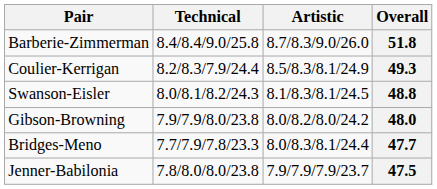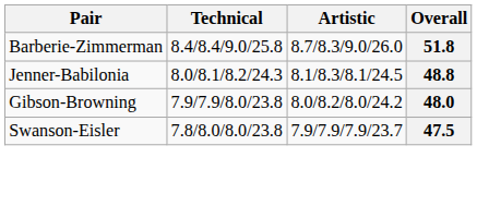- row: Coulier-Kerrigan | 8.2/8.3/7.9/24.4 | 8.5/8.3/8.1/24.9 | 49.3
48.8 | Pair: Swanson-Eisler -> Jenner-Babilonia
- row: Bridges-Meno | 7.7/7.9/7.8/23.3 | 8.0/8.3/8.1/24.4 | 47.7
47.5 | Pair: Jenner-Babilonia -> Swanson-Eisler
